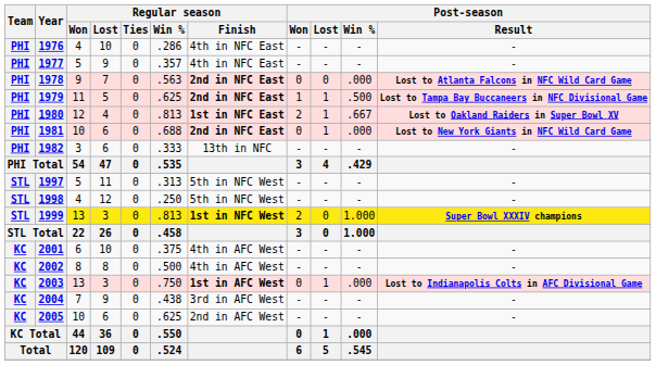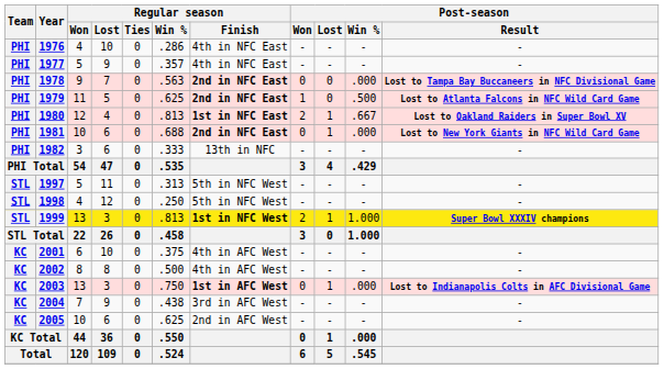1978 | Post-season / Result: Lost to Atlanta Falcons in NFC Wild Card Game -> Lost to Tampa Bay Buccaneers in NFC Divisional Game
1979 | Post-season / Lost: 1 -> 0
1979 | Post-season / Result: Lost to Tampa Bay Buccaneers in NFC Divisional Game -> Lost to Atlanta Falcons in NFC Wild Card Game
1999 | Post-season / Lost: 0 -> 1
